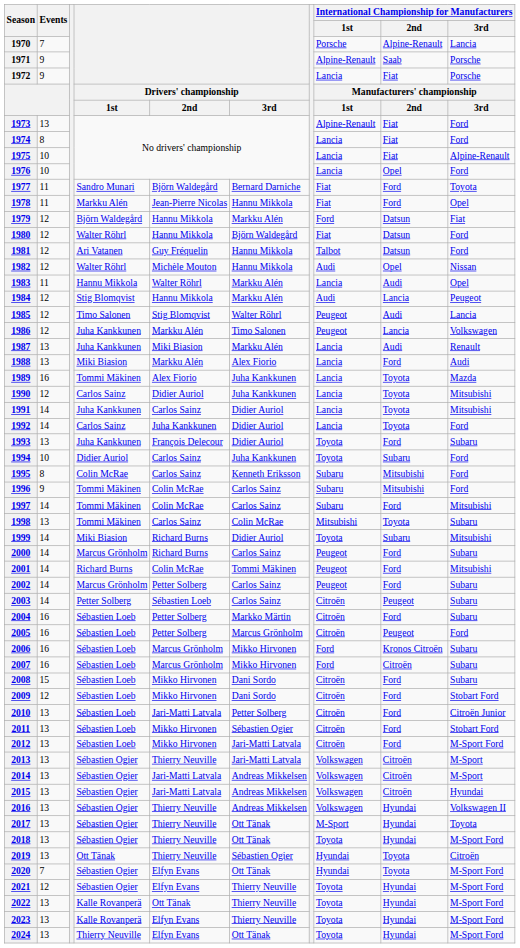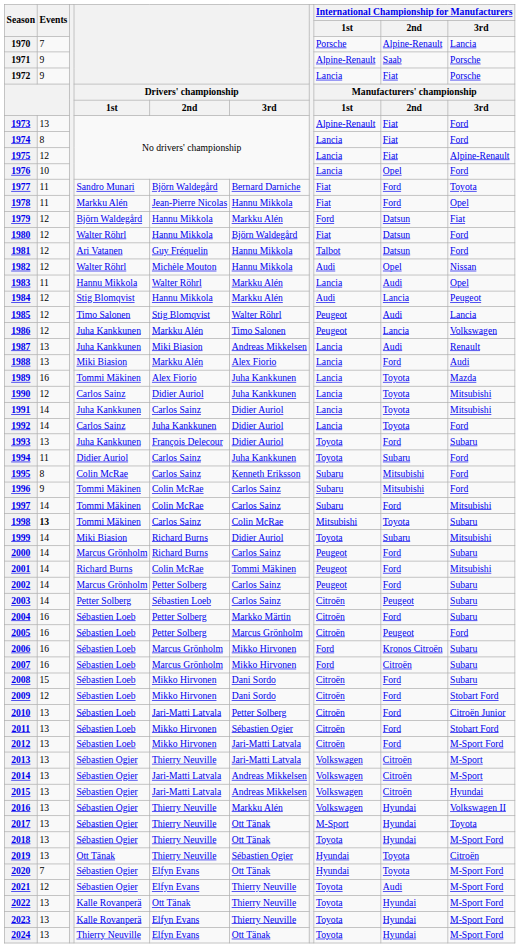1975 | Events: 10 -> 12
1987 | column 6: Markku Alén -> Andreas Mikkelsen
1994 | Events: 10 -> 11
1998 | Events: normal -> bold
2016 | column 6: Andreas Mikkelsen -> Markku Alén
2021 | International Championship for Manufacturers / 2nd: Hyundai -> Audi
